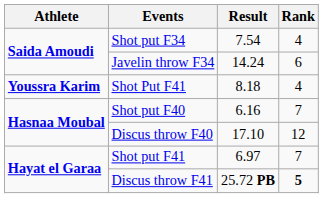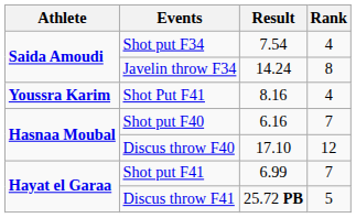Javelin throw F34 | Rank: 6 -> 8
Shot Put F41 | Result: 8.18 -> 8.16
Shot put F41 | Result: 6.97 -> 6.99
Discus throw F41 | Rank: bold -> normal
